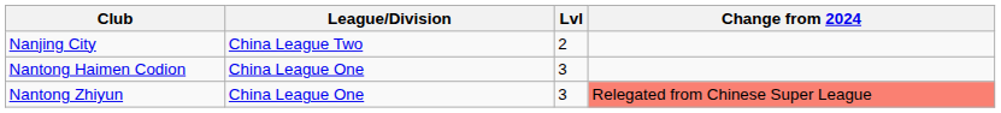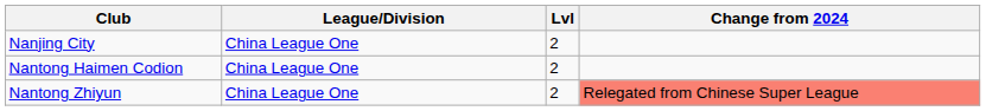Nanjing City | League/Division: China League Two -> China League One
Nantong Haimen Codion | Lvl: 3 -> 2
Nantong Zhiyun | Lvl: 3 -> 2
